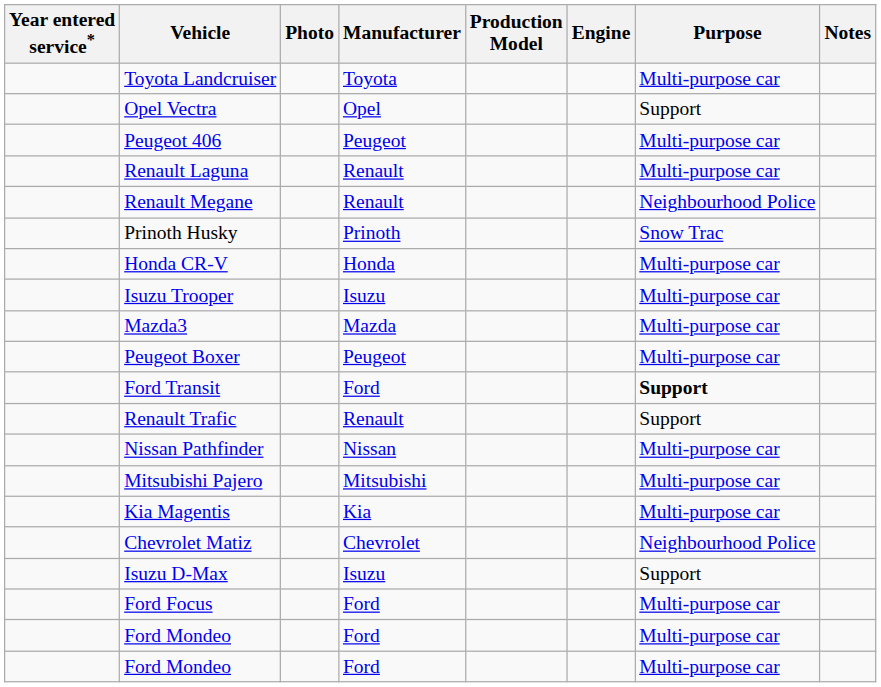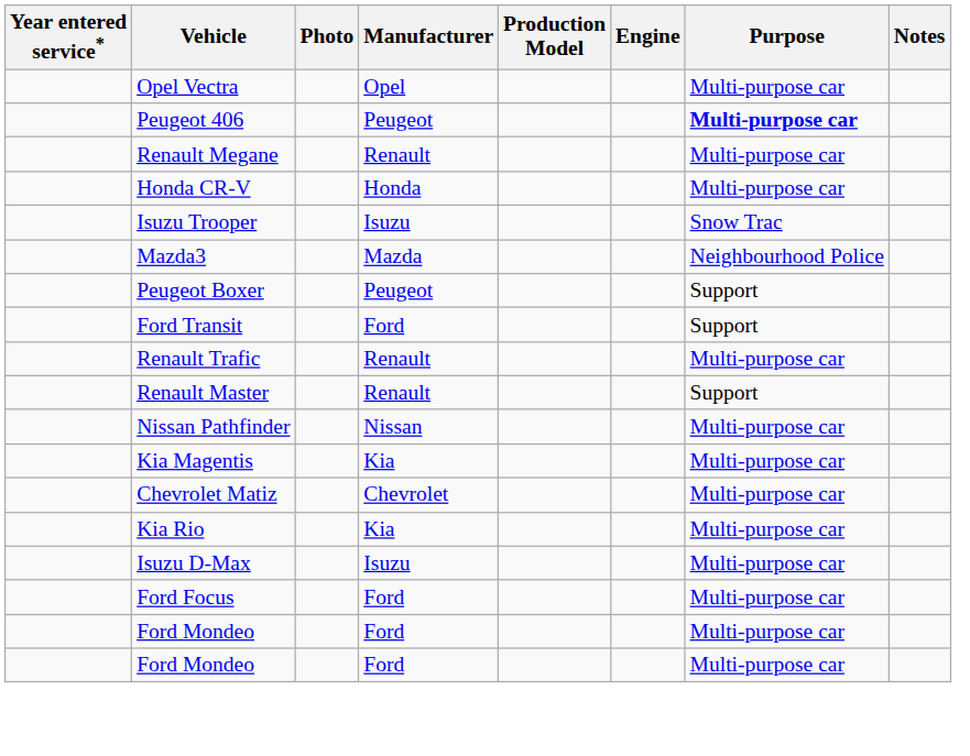- row: Toyota Landcruiser | Toyota | Multi-purpose car
Opel Vectra | Purpose: Support -> Multi-purpose car
Peugeot 406 | Purpose: normal -> bold
- row: Renault Laguna | Renault | Multi-purpose car
Renault Megane | Purpose: Neighbourhood Police -> Multi-purpose car
- row: Prinoth Husky | Prinoth | Snow Trac
Isuzu Trooper | Purpose: Multi-purpose car -> Snow Trac
Mazda3 | Purpose: Multi-purpose car -> Neighbourhood Police
Peugeot Boxer | Purpose: Multi-purpose car -> Support
Ford Transit | Purpose: bold -> normal
Renault Trafic | Purpose: Support -> Multi-purpose car
+ row: Renault Master | Renault | Support
- row: Mitsubishi Pajero | Mitsubishi | Multi-purpose car
Chevrolet Matiz | Purpose: Neighbourhood Police -> Multi-purpose car
+ row: Kia Rio | Kia | Multi-purpose car
Isuzu D-Max | Purpose: Support -> Multi-purpose car
